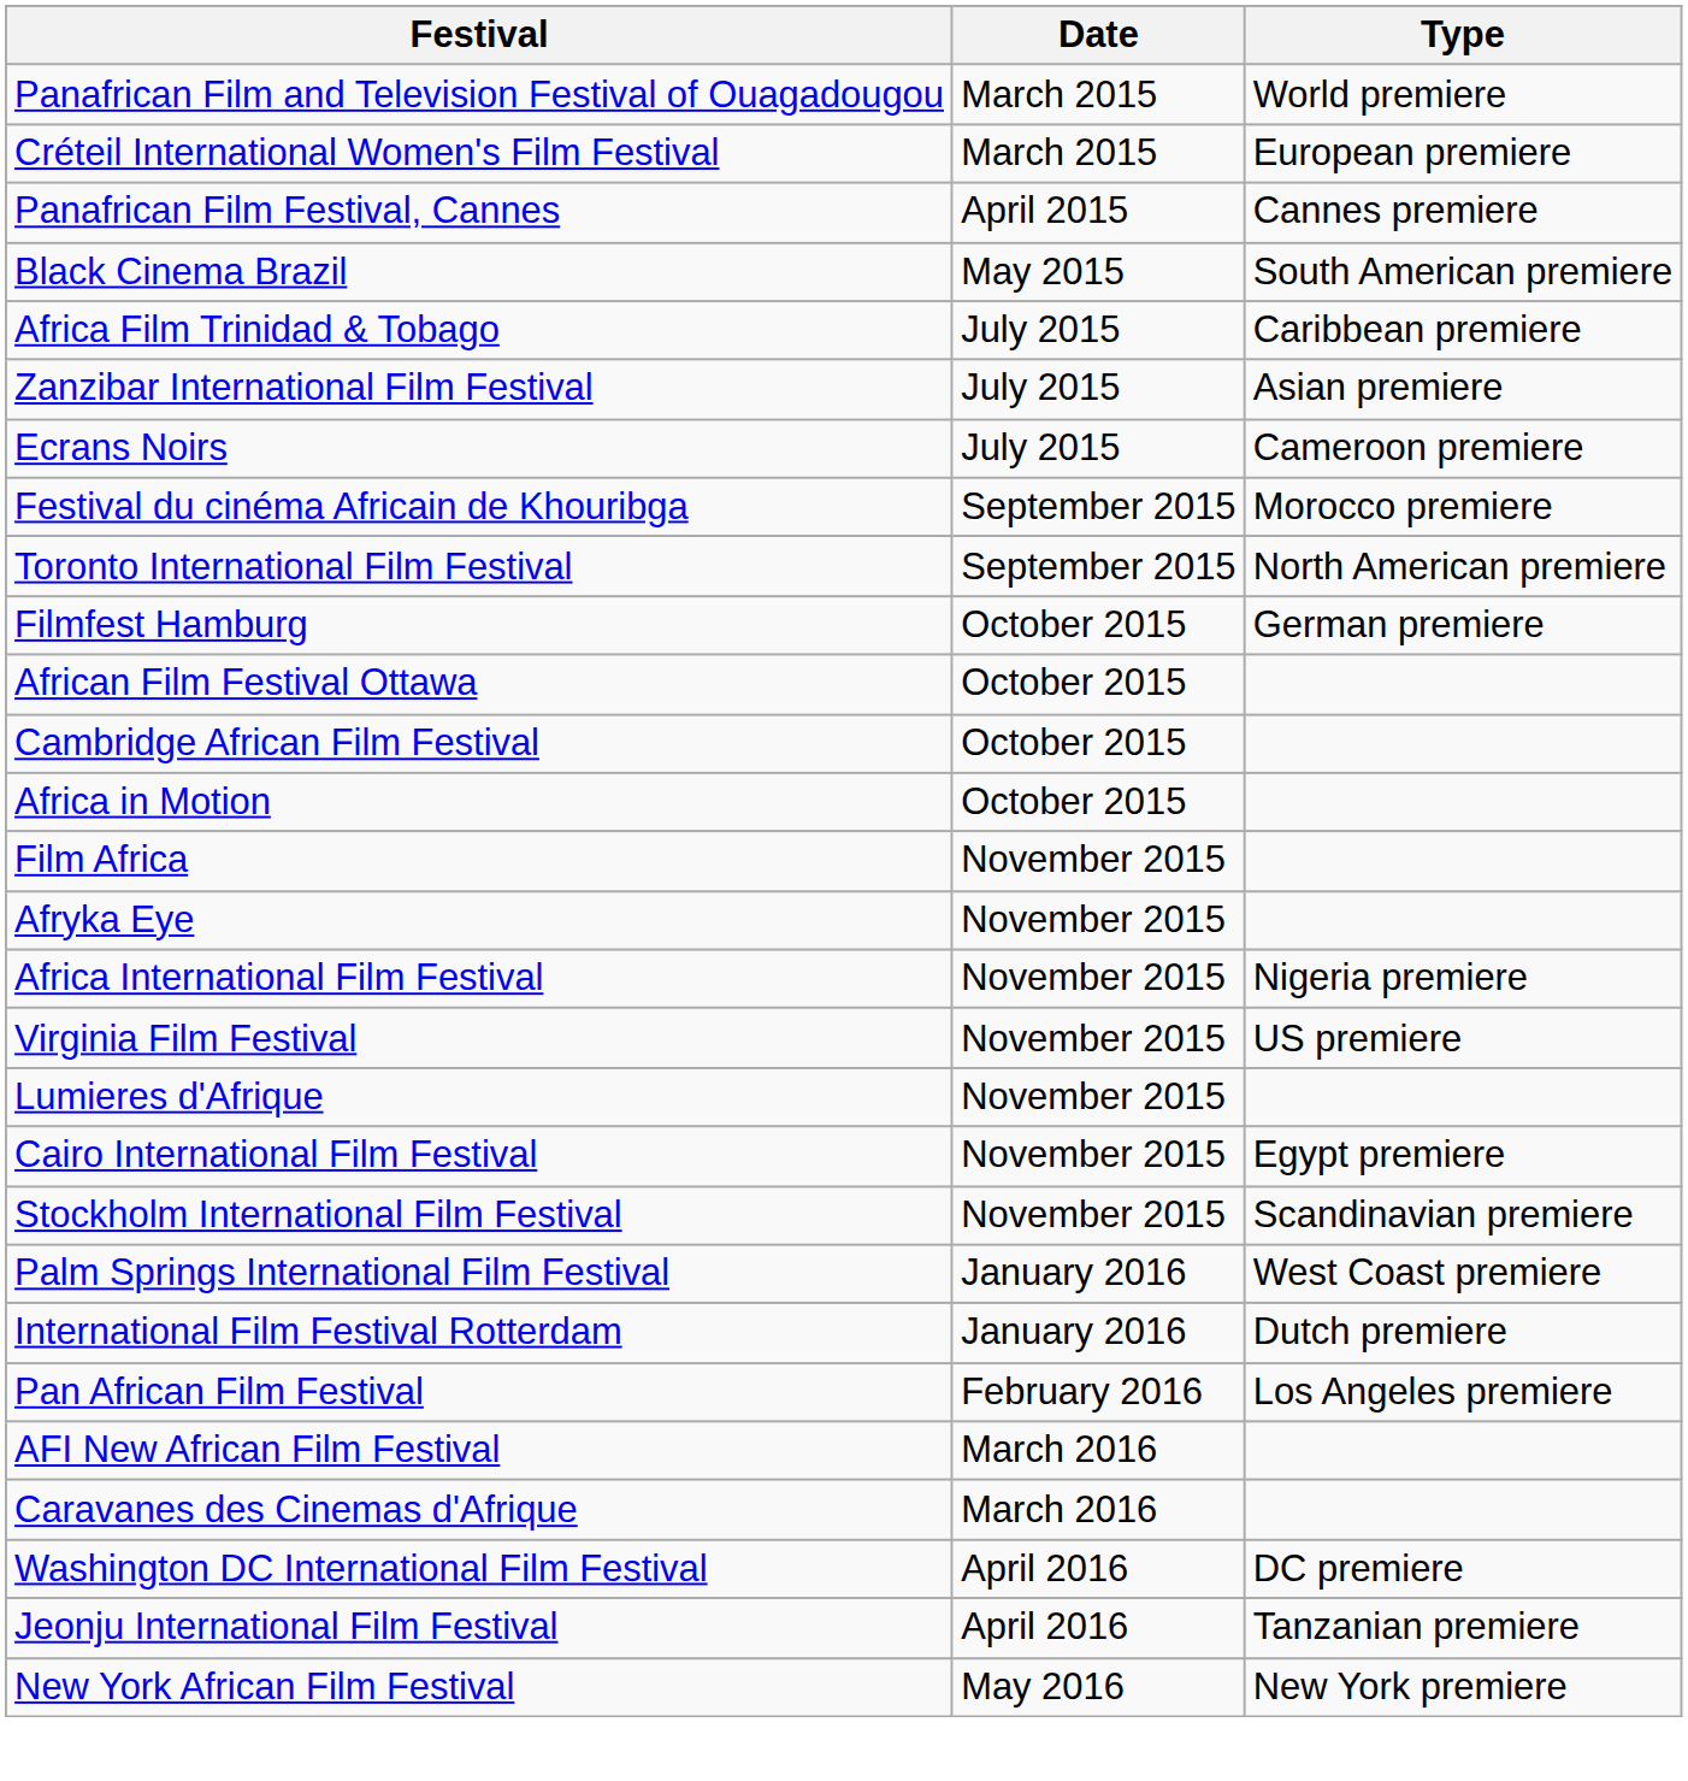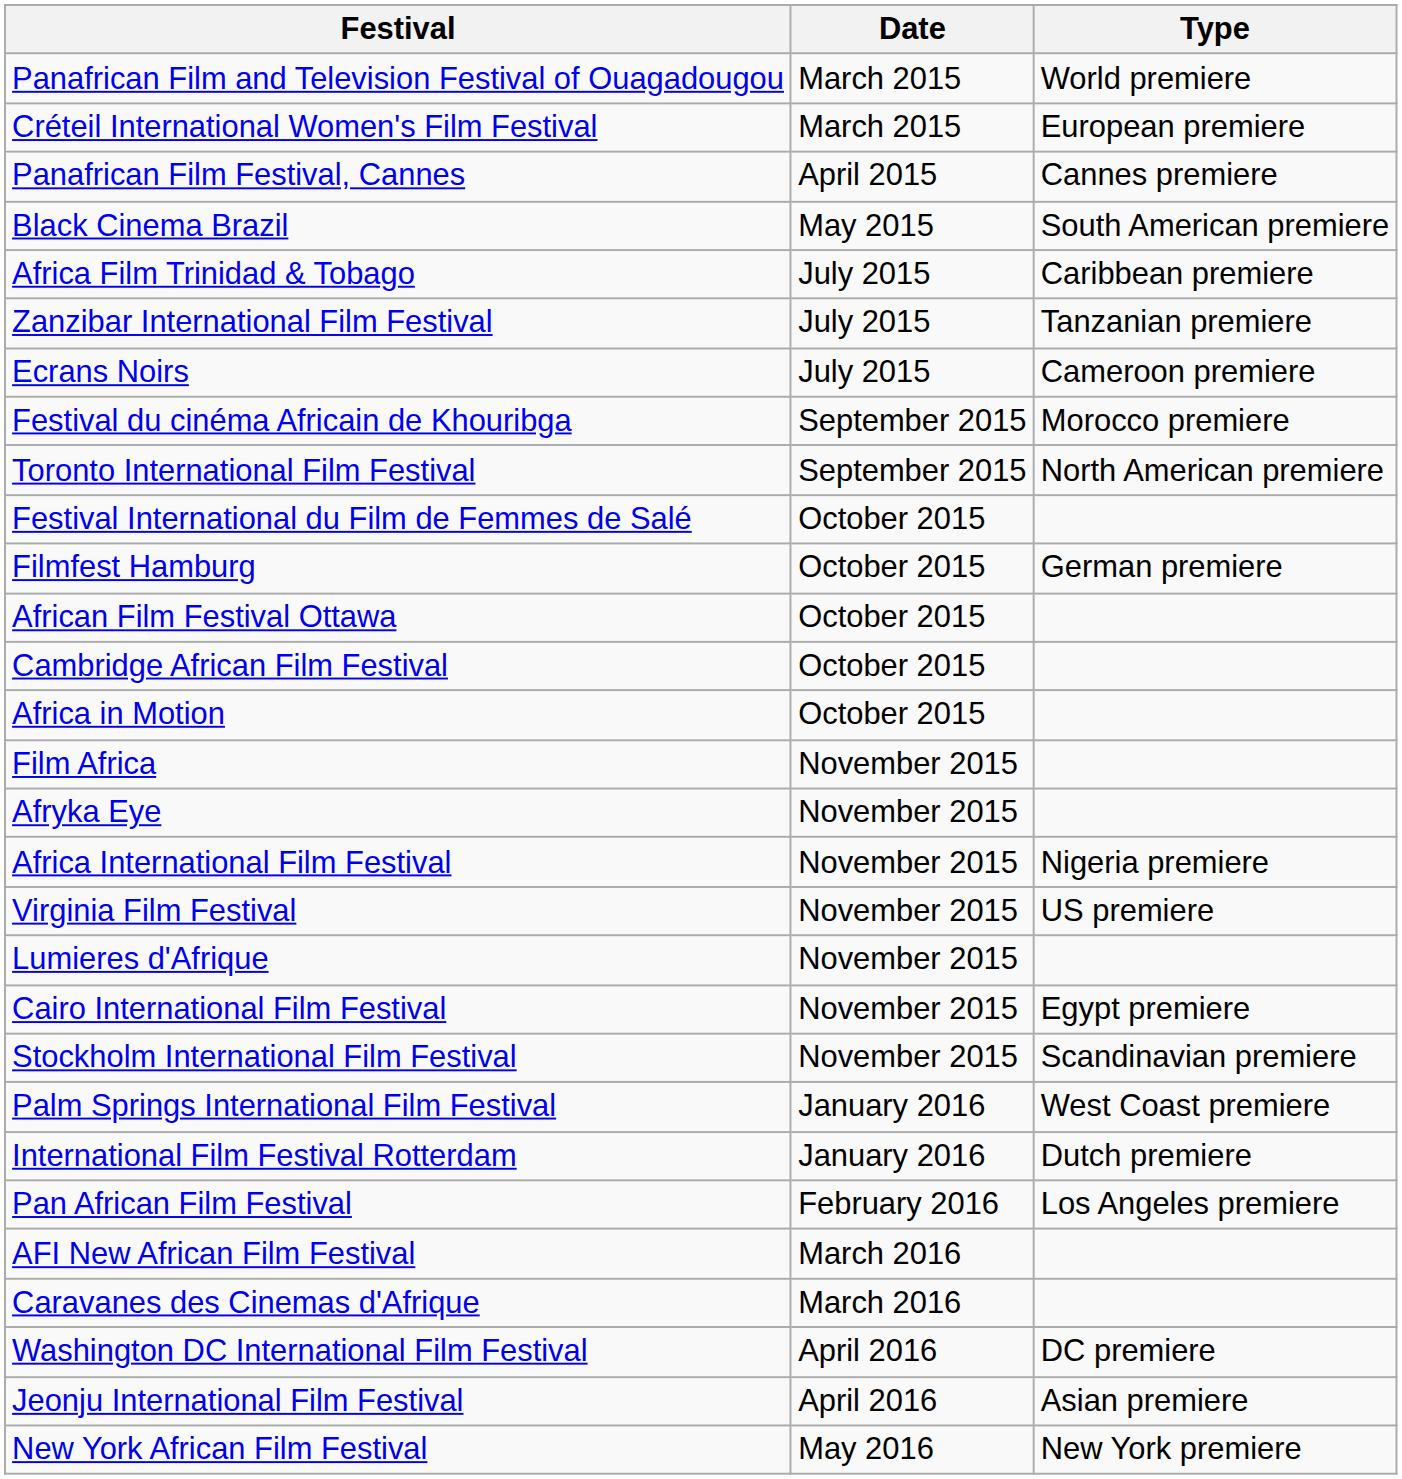Zanzibar International Film Festival | Type: Asian premiere -> Tanzanian premiere
+ row: Festival International du Film de Femmes de Salé | October 2015
Jeonju International Film Festival | Type: Tanzanian premiere -> Asian premiere
